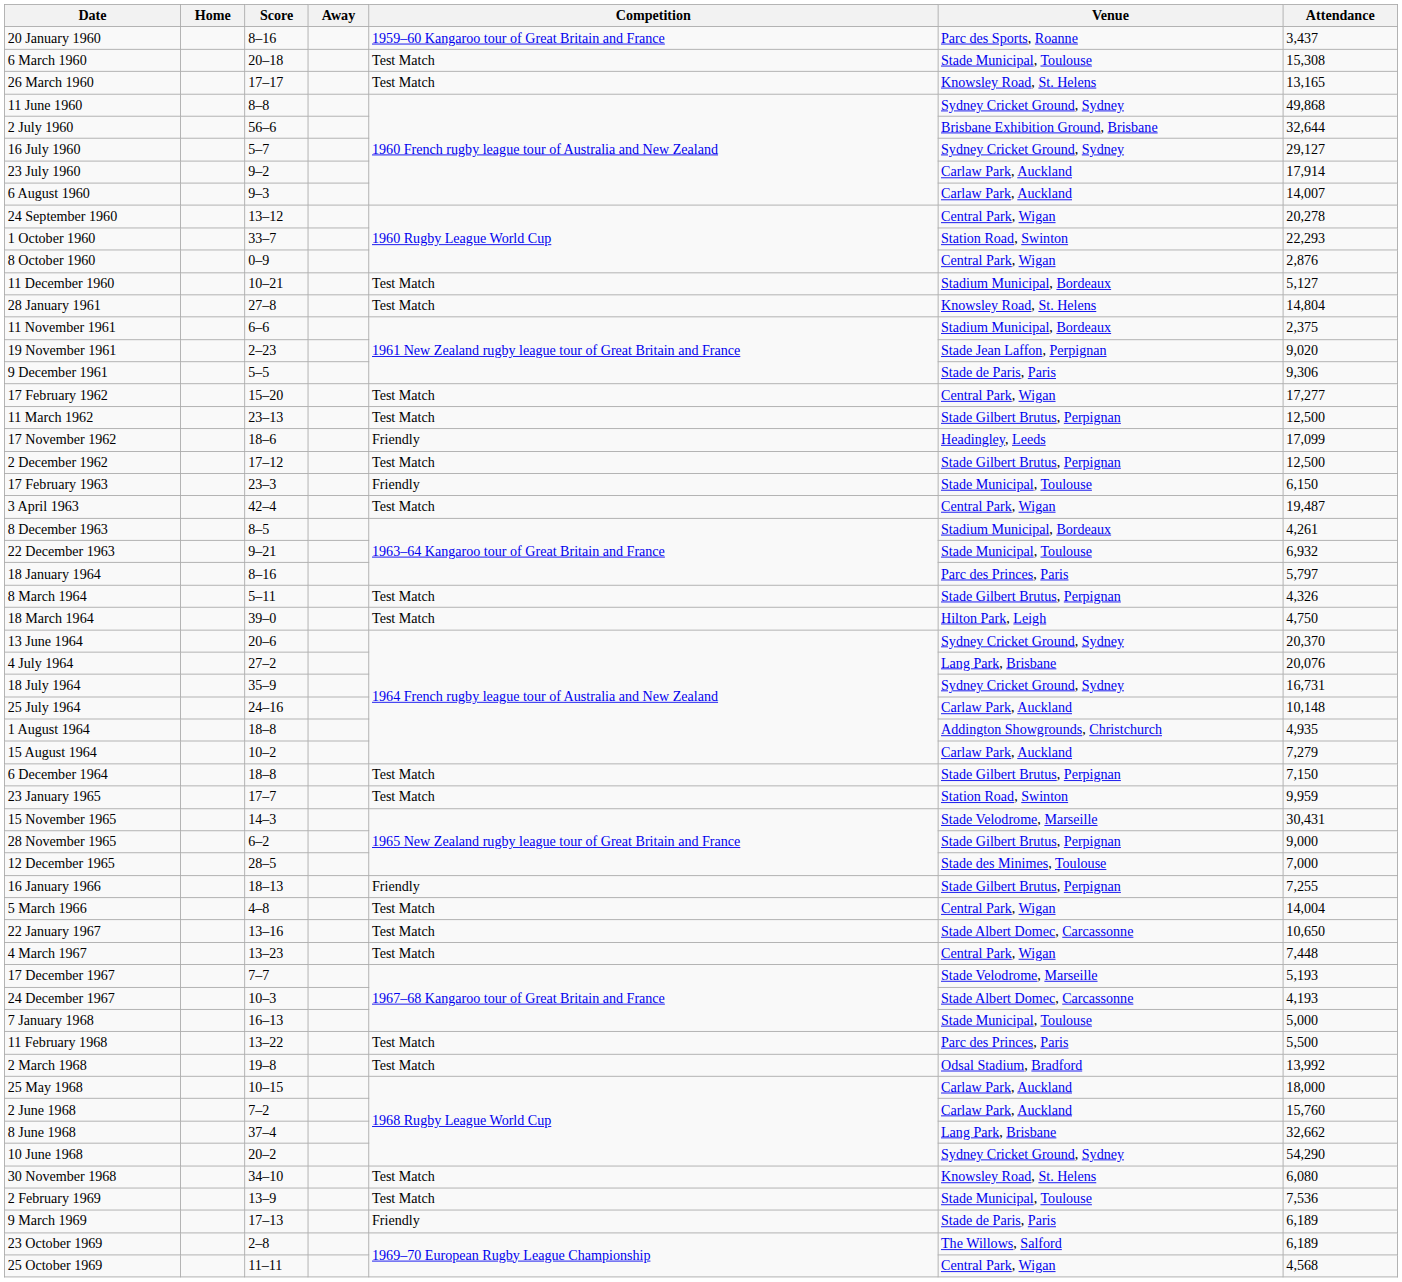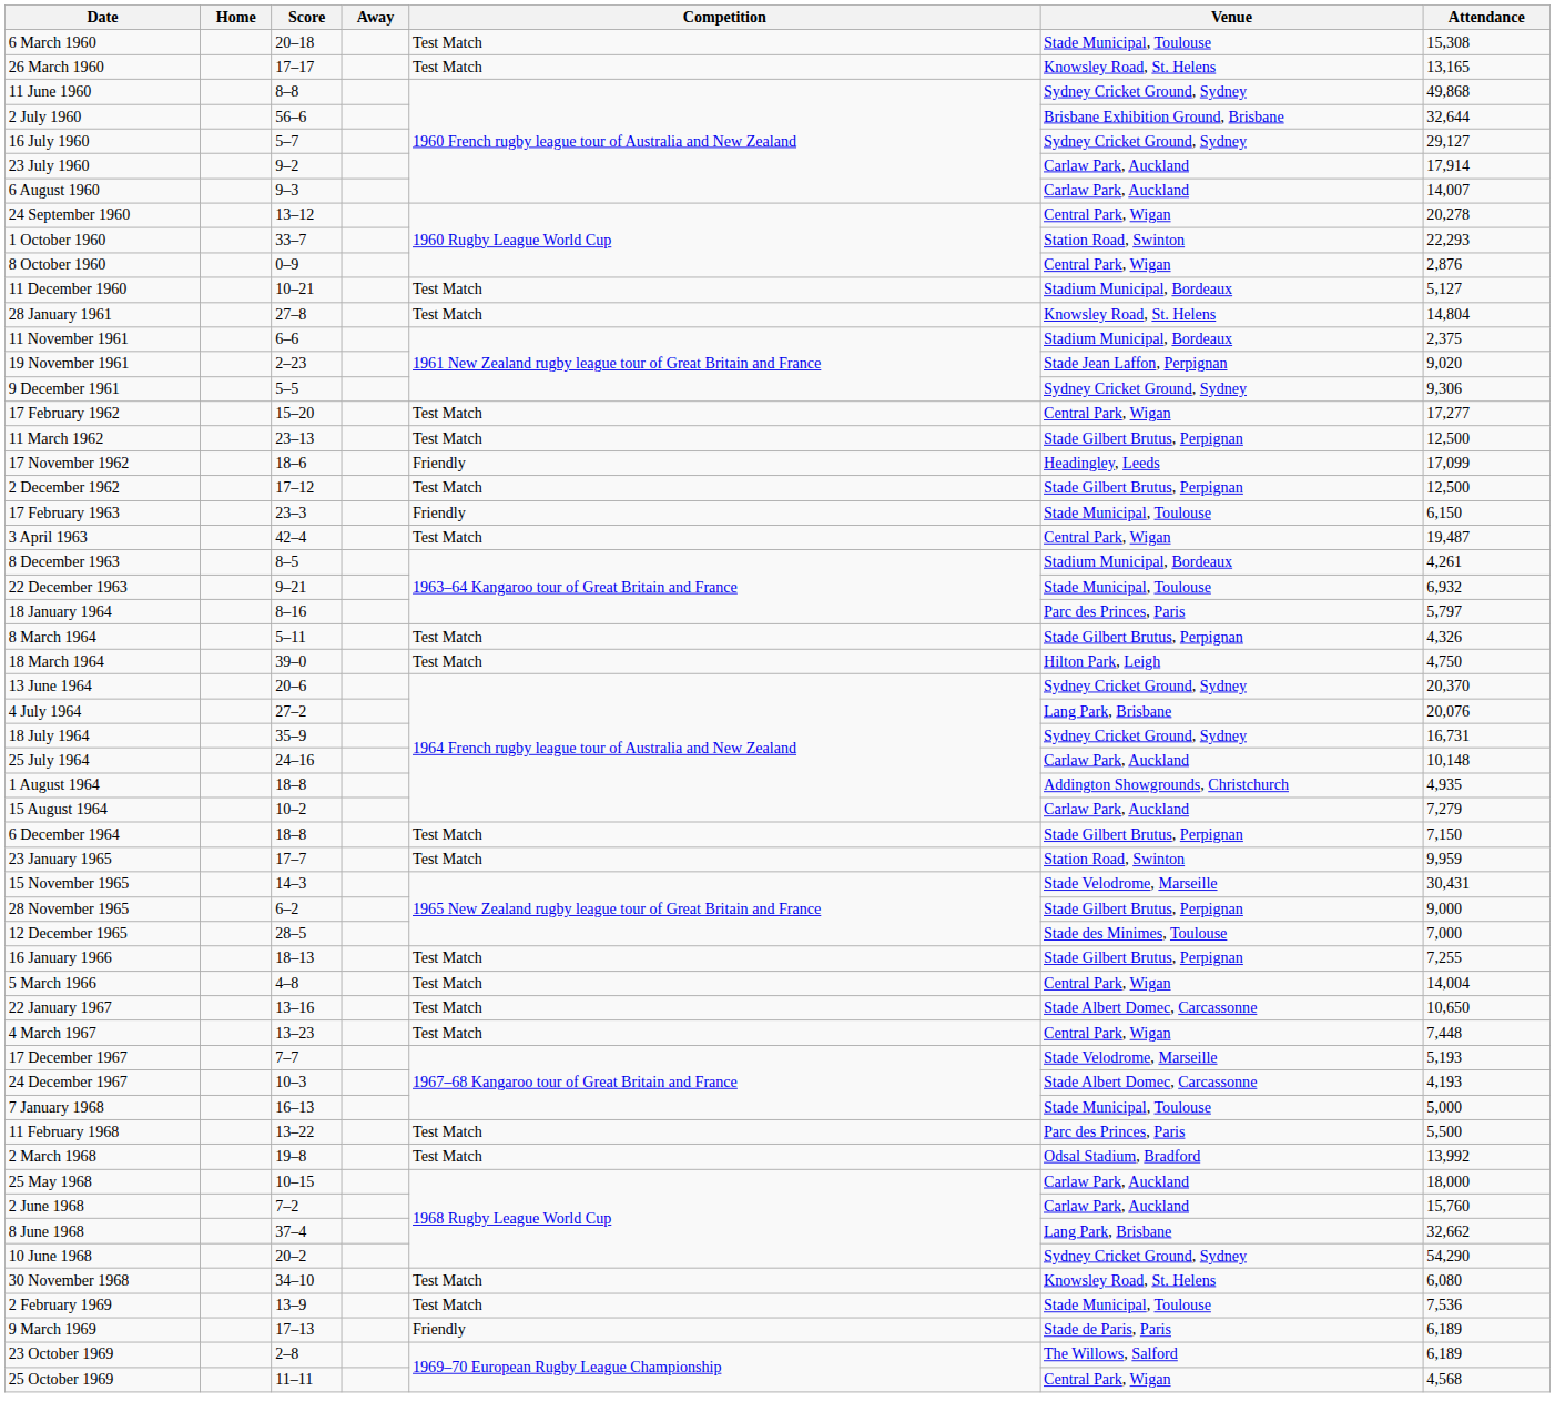- row: 20 January 1960 | 8–16 | 1959–60 Kangaroo tour of Great Britain and France | Parc des Sports, Roanne | 3,437
9 December 1961 | Venue: Stade de Paris, Paris -> Sydney Cricket Ground, Sydney
16 January 1966 | Competition: Friendly -> Test Match
